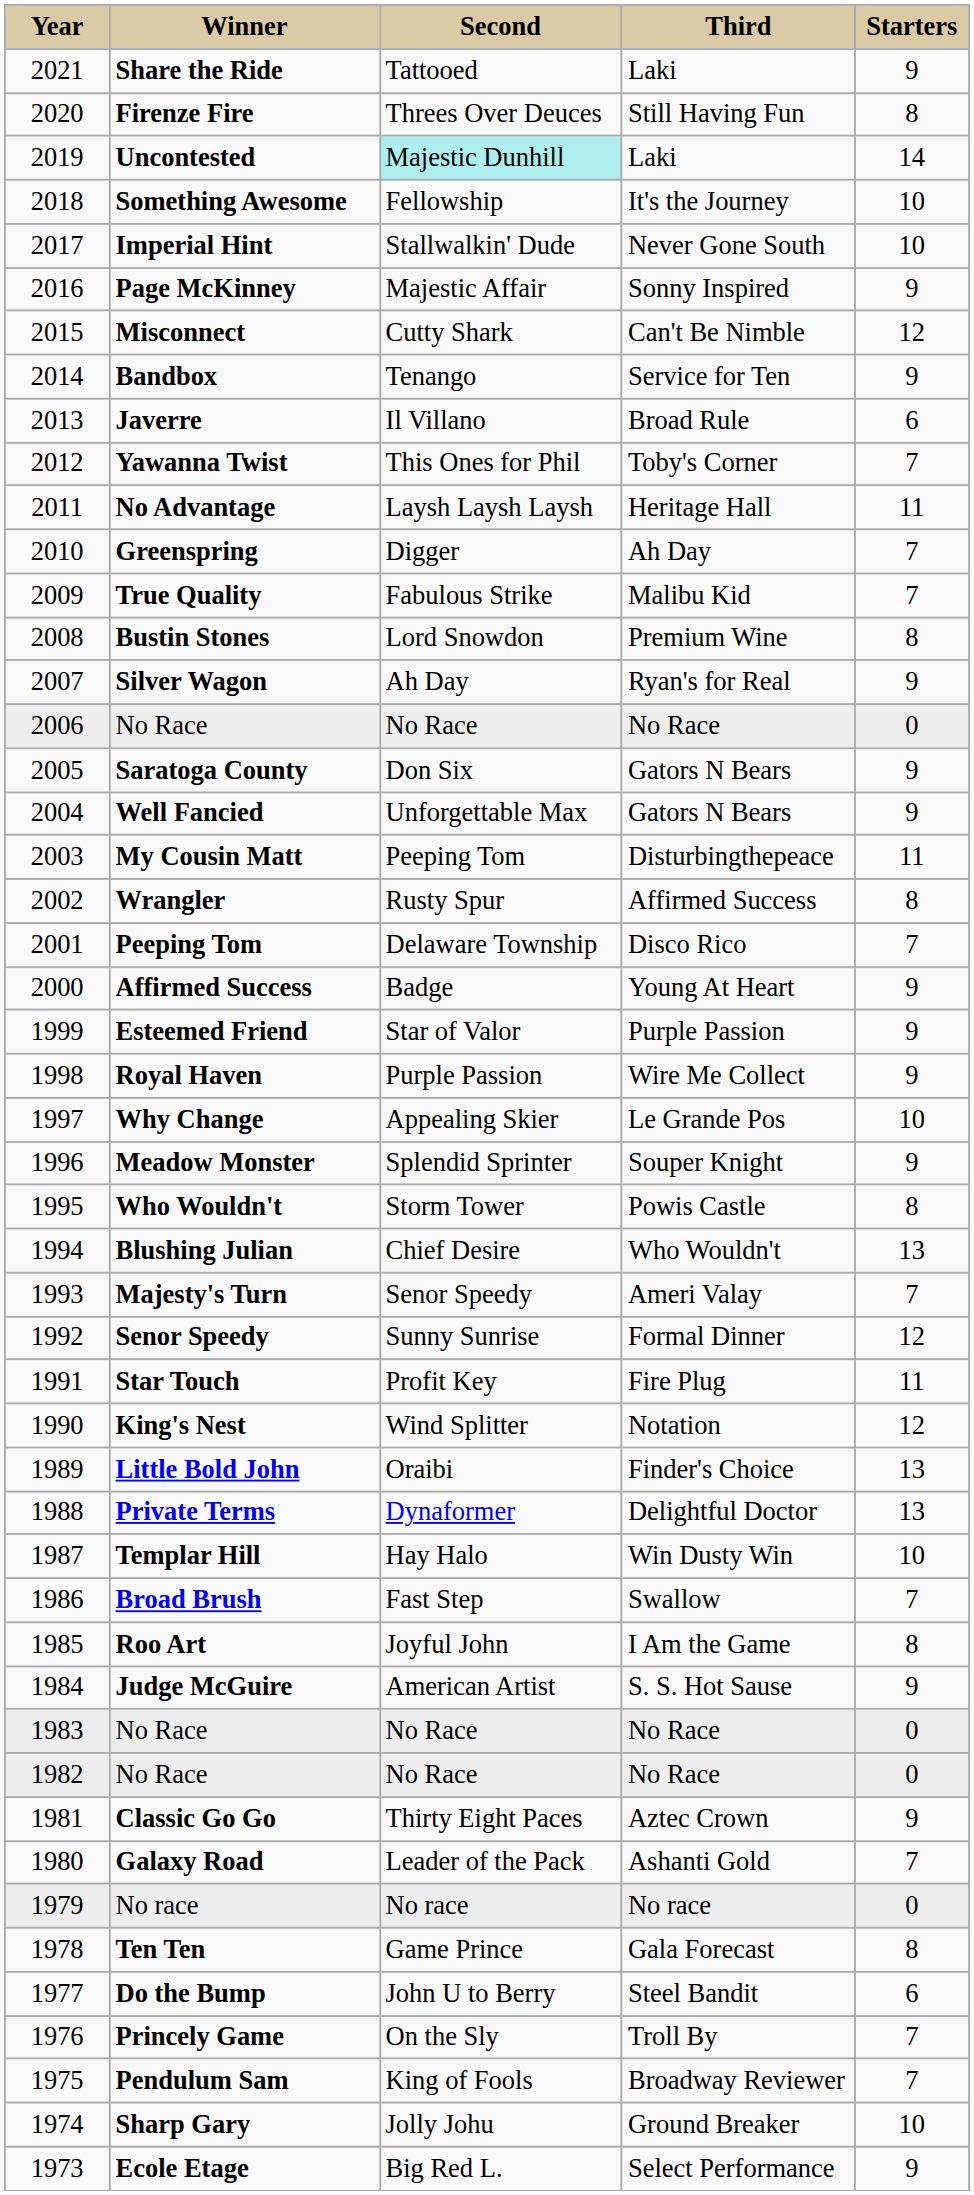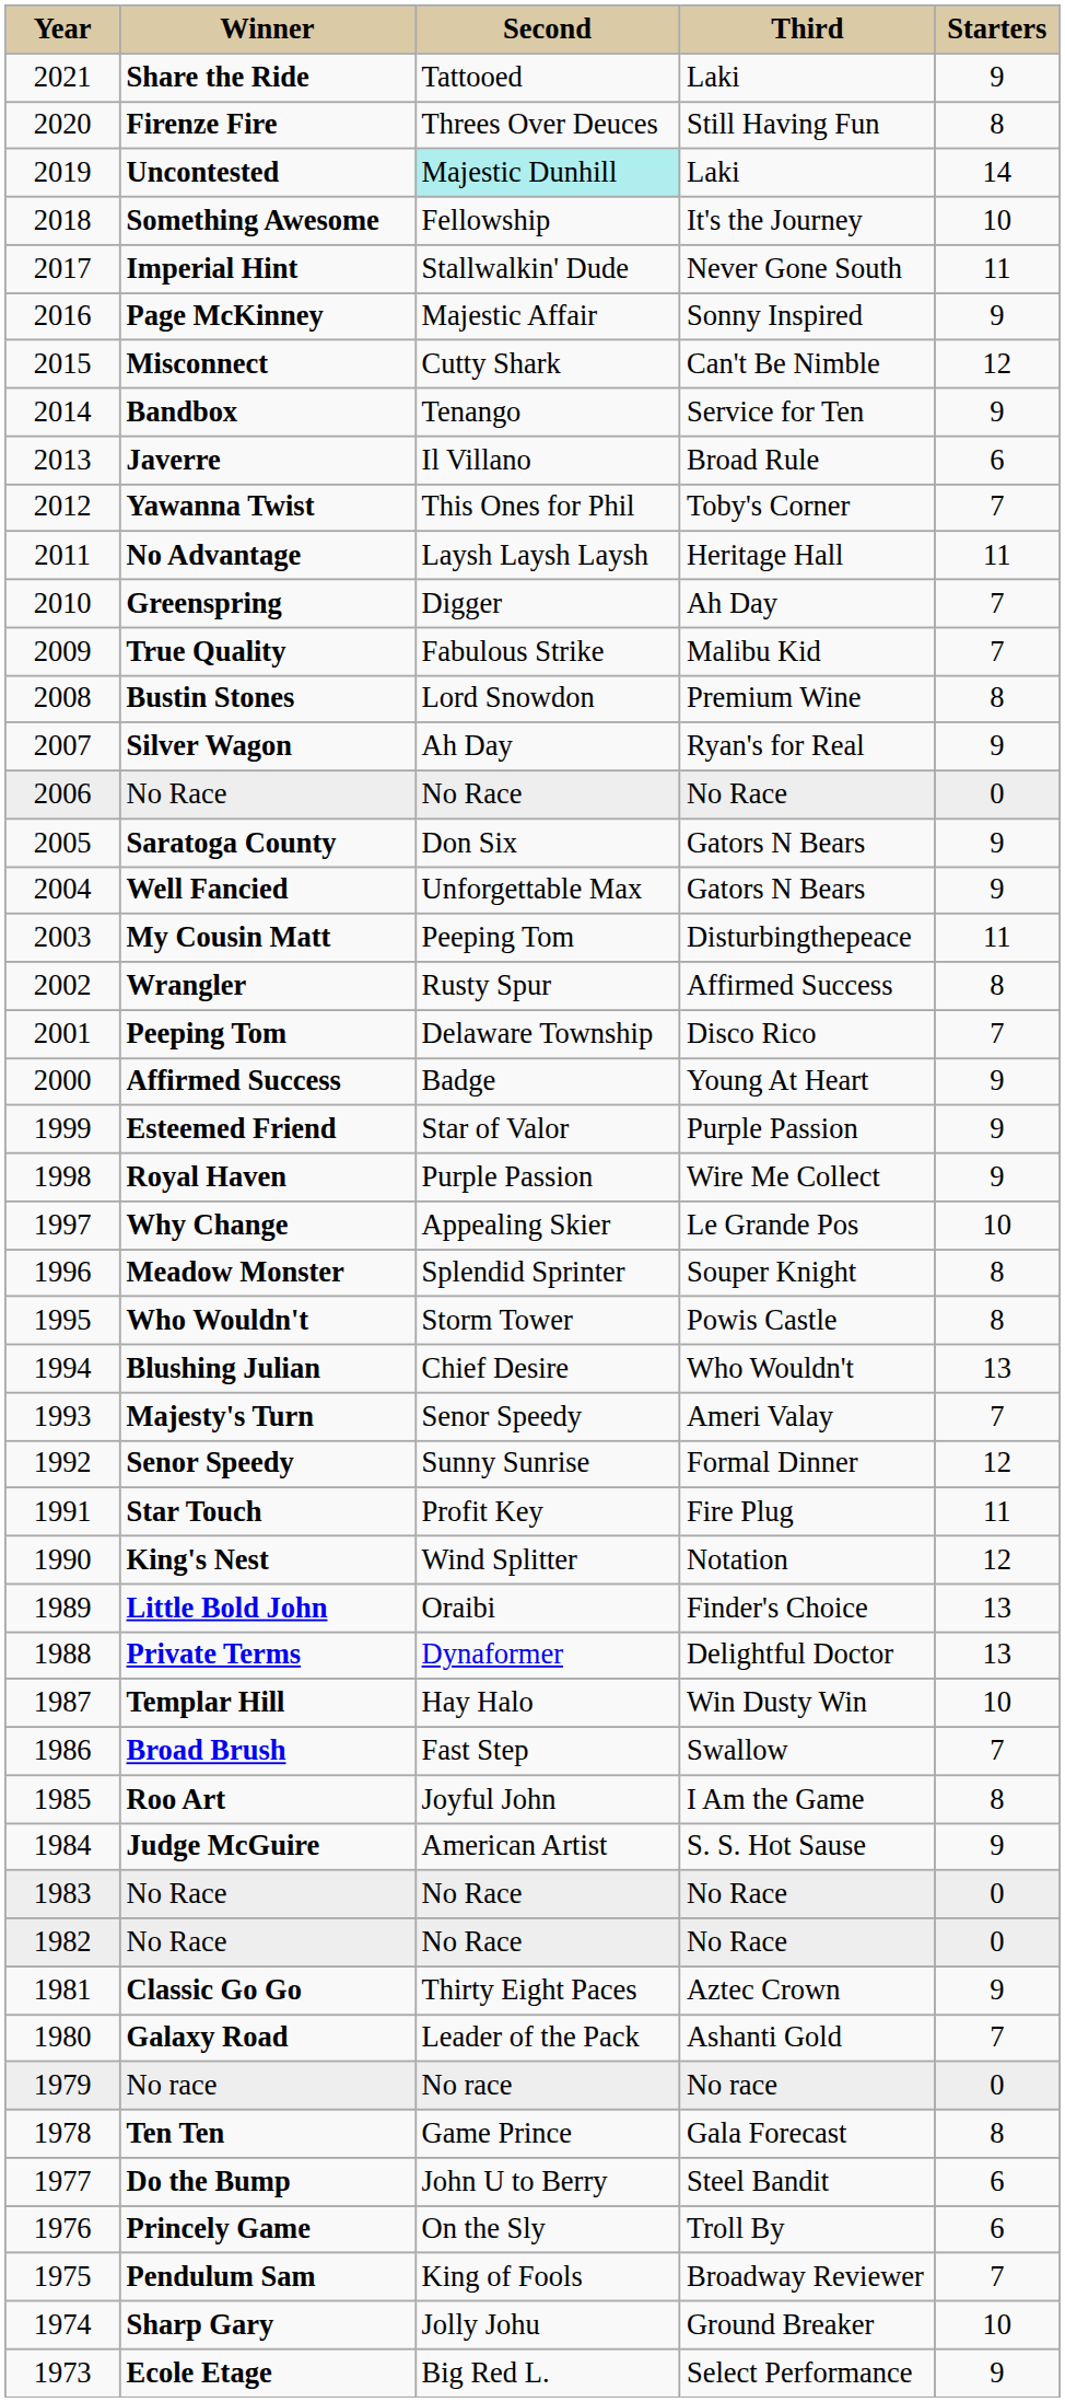Imperial Hint | column 5: 10 -> 11
Meadow Monster | column 5: 9 -> 8
Princely Game | column 5: 7 -> 6
